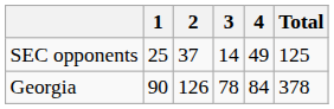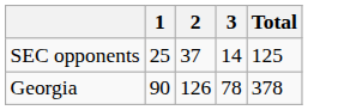- column: 4 | 49 | 84
